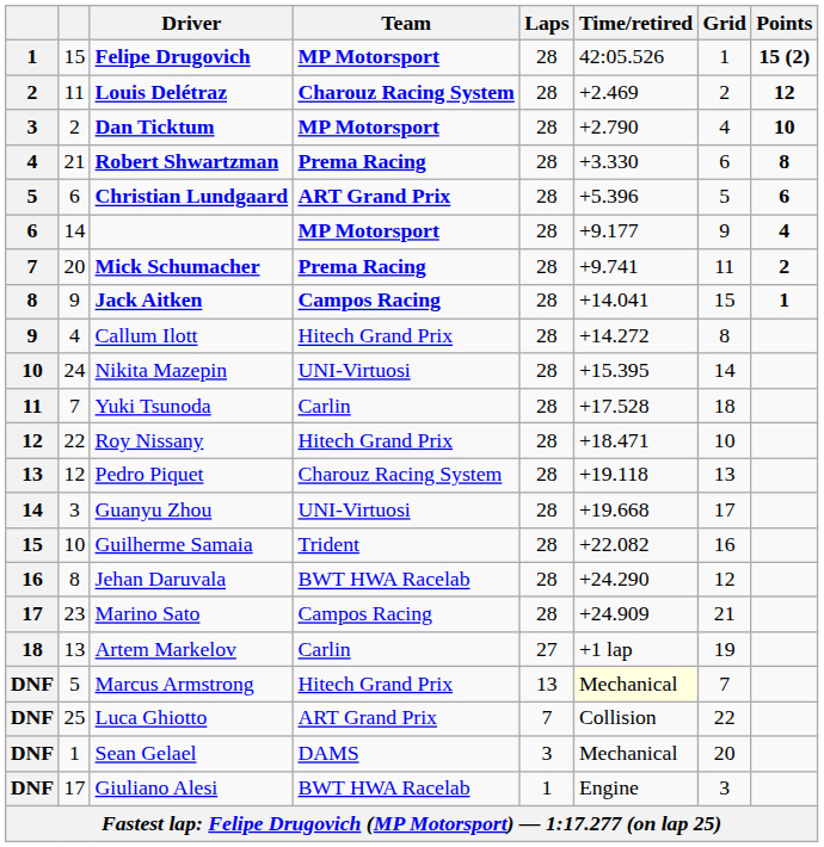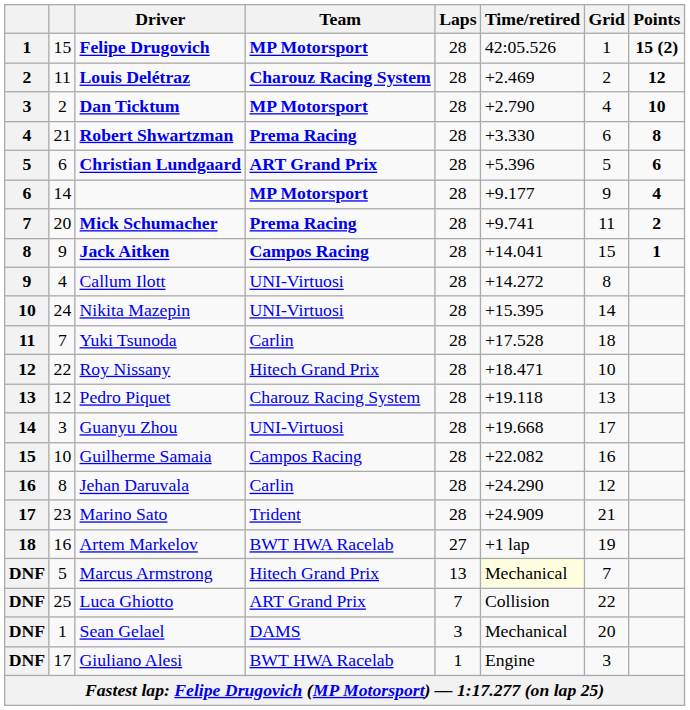Callum Ilott | Team: Hitech Grand Prix -> UNI-Virtuosi
Guilherme Samaia | Team: Trident -> Campos Racing
Jehan Daruvala | Team: BWT HWA Racelab -> Carlin
Marino Sato | Team: Campos Racing -> Trident
Artem Markelov | column 2: 13 -> 16
Artem Markelov | Team: Carlin -> BWT HWA Racelab
